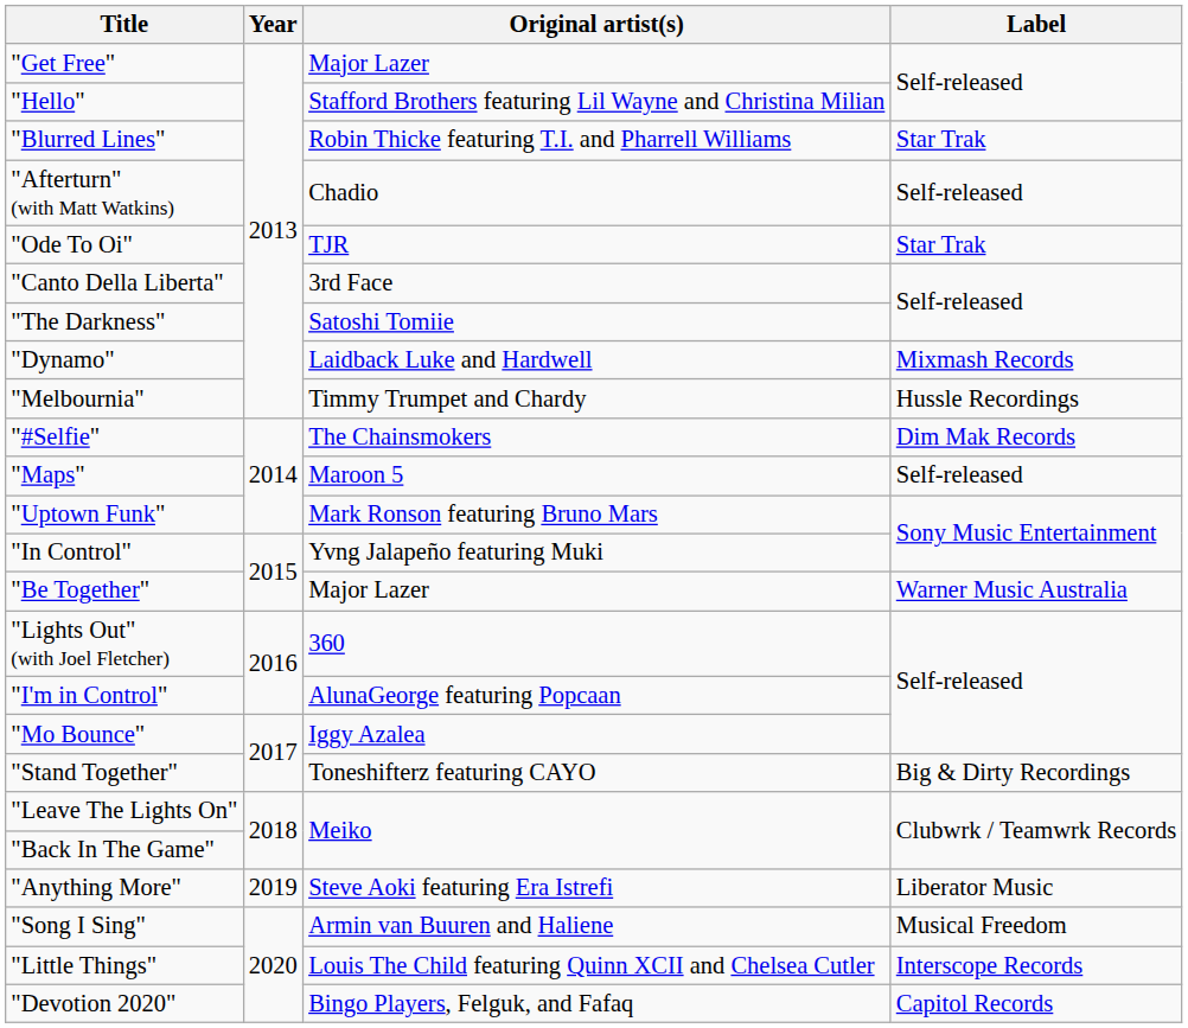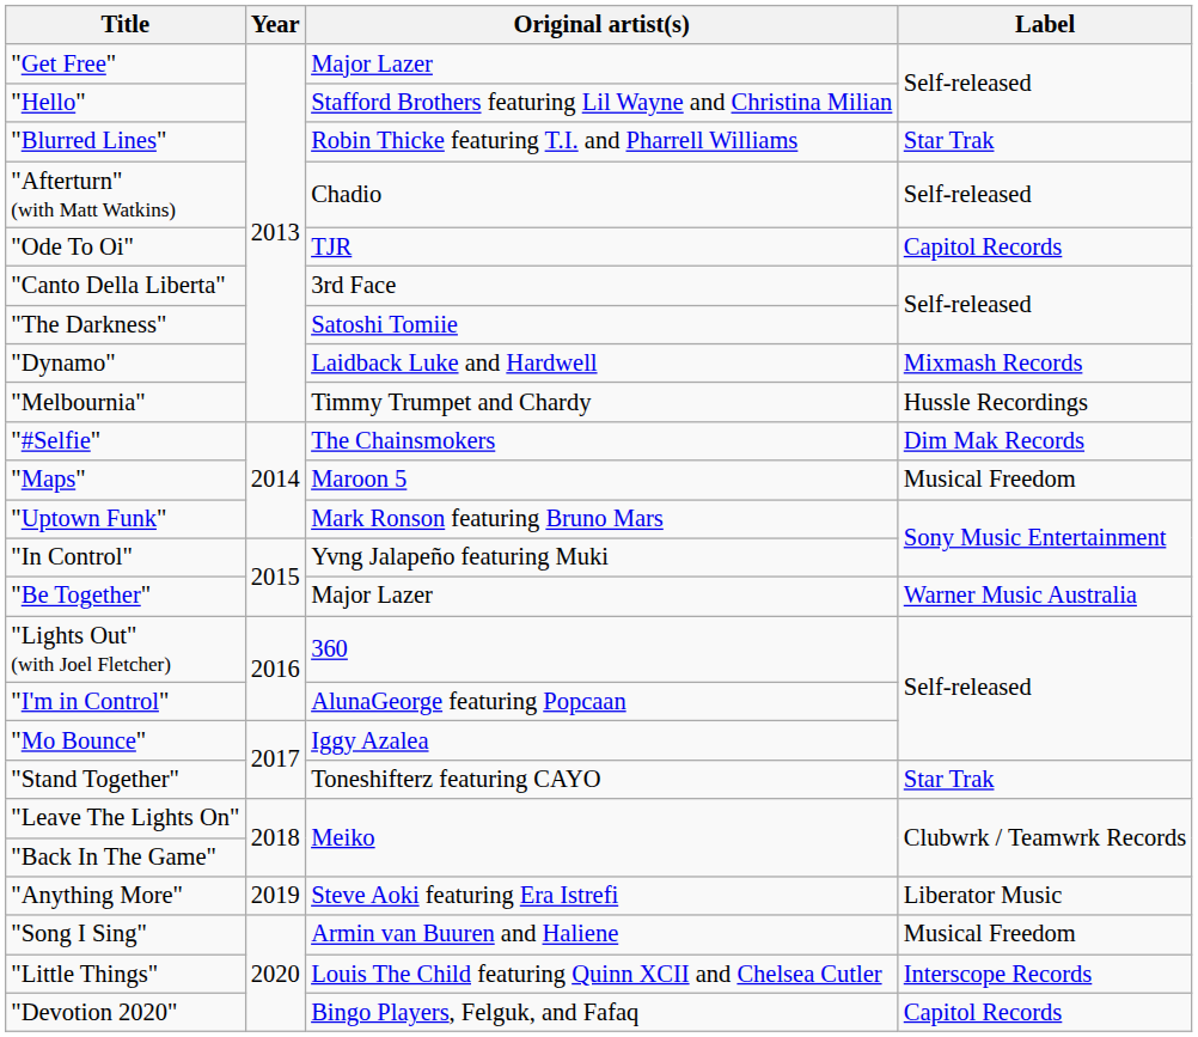"Ode To Oi" | Label: Star Trak -> Capitol Records
"Maps" | Label: Self-released -> Musical Freedom
"Stand Together" | Label: Big & Dirty Recordings -> Star Trak
